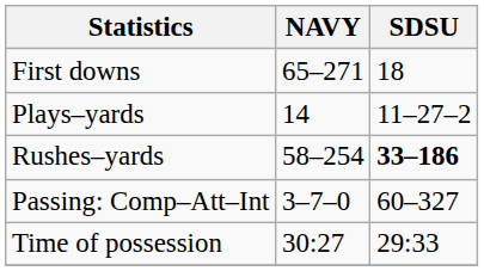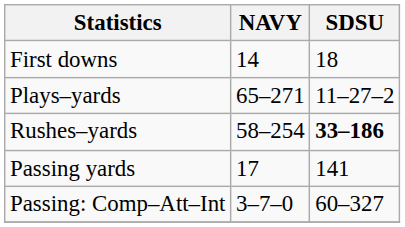First downs | NAVY: 65–271 -> 14
Plays–yards | NAVY: 14 -> 65–271
+ row: Passing yards | 17 | 141
- row: Time of possession | 30:27 | 29:33
